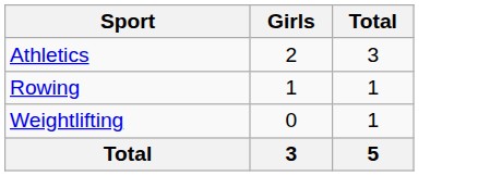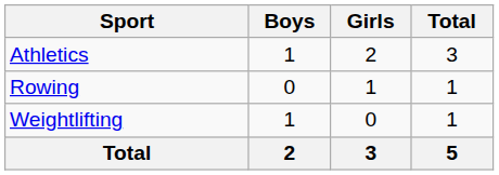+ column: Boys | 1 | 0 | 1 | 2
